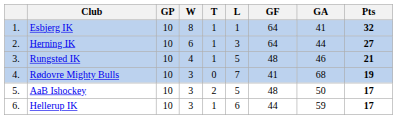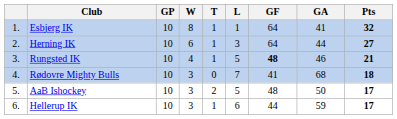Rungsted IK | GF: normal -> bold
Rødovre Mighty Bulls | Pts: 19 -> 18
